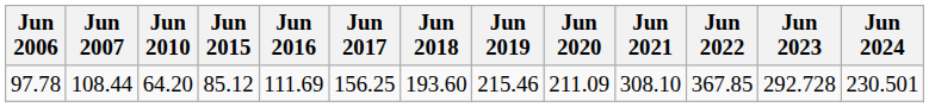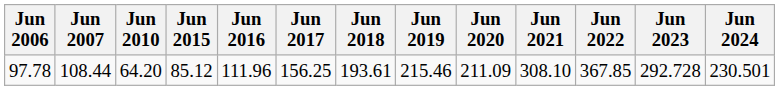97.78 | Jun 2016: 111.69 -> 111.96
97.78 | Jun 2018: 193.60 -> 193.61
